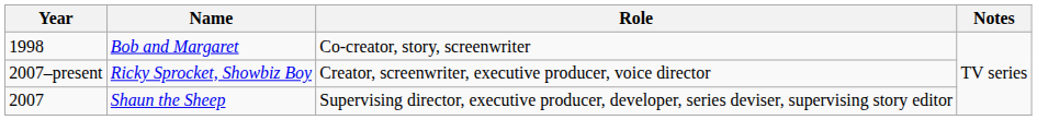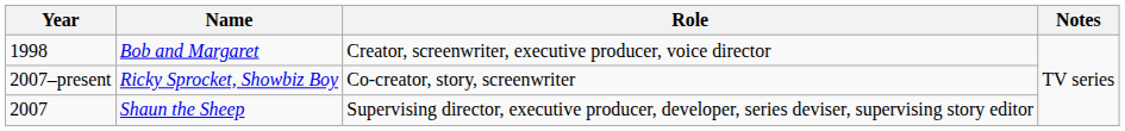Bob and Margaret | Role: Co-creator, story, screenwriter -> Сreator, screenwriter, executive producer, voice director
Ricky Sprocket, Showbiz Boy | Role: Сreator, screenwriter, executive producer, voice director -> Co-creator, story, screenwriter
